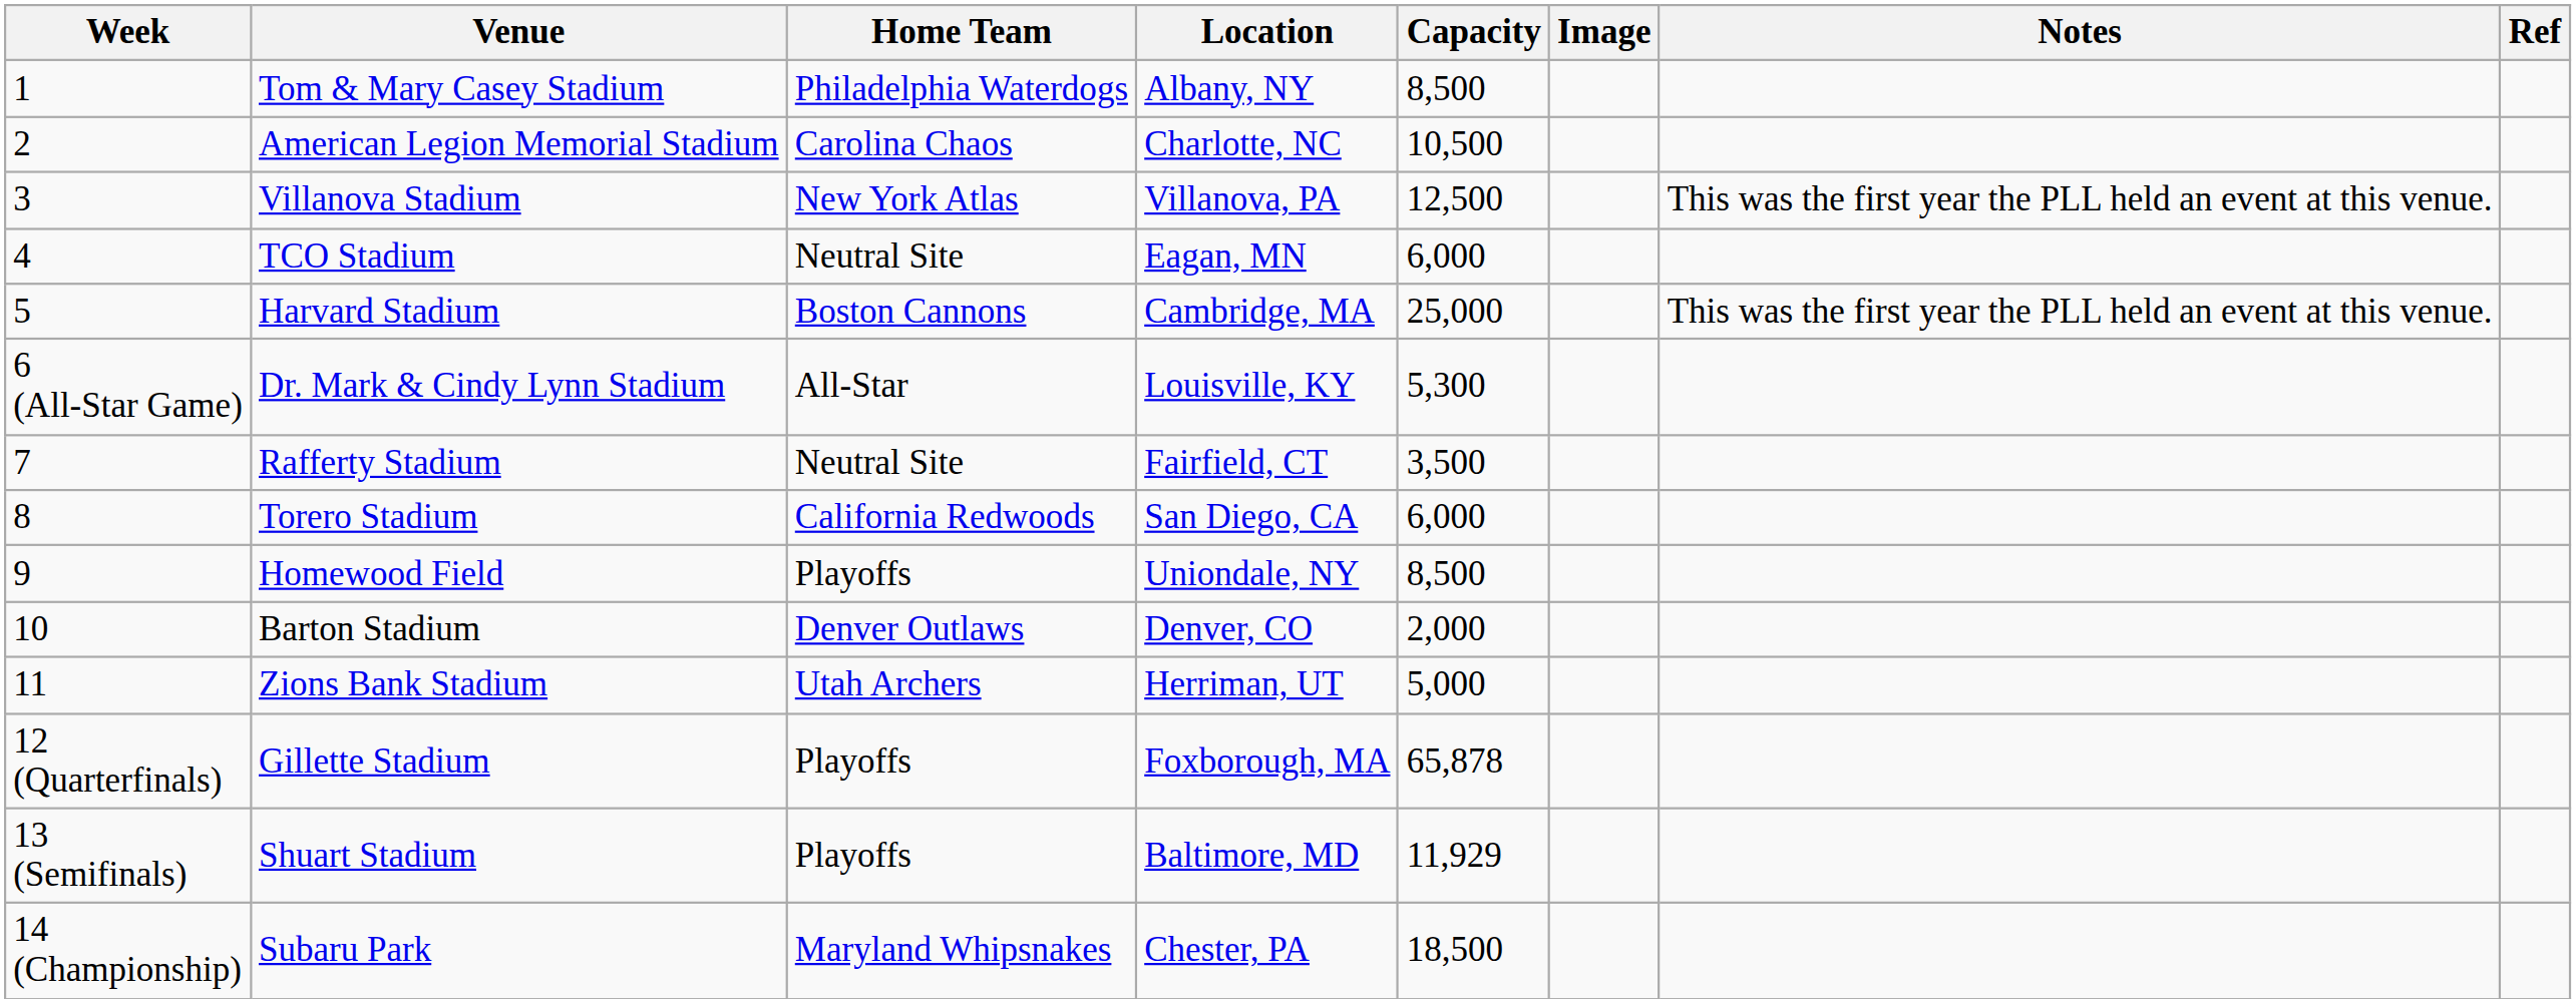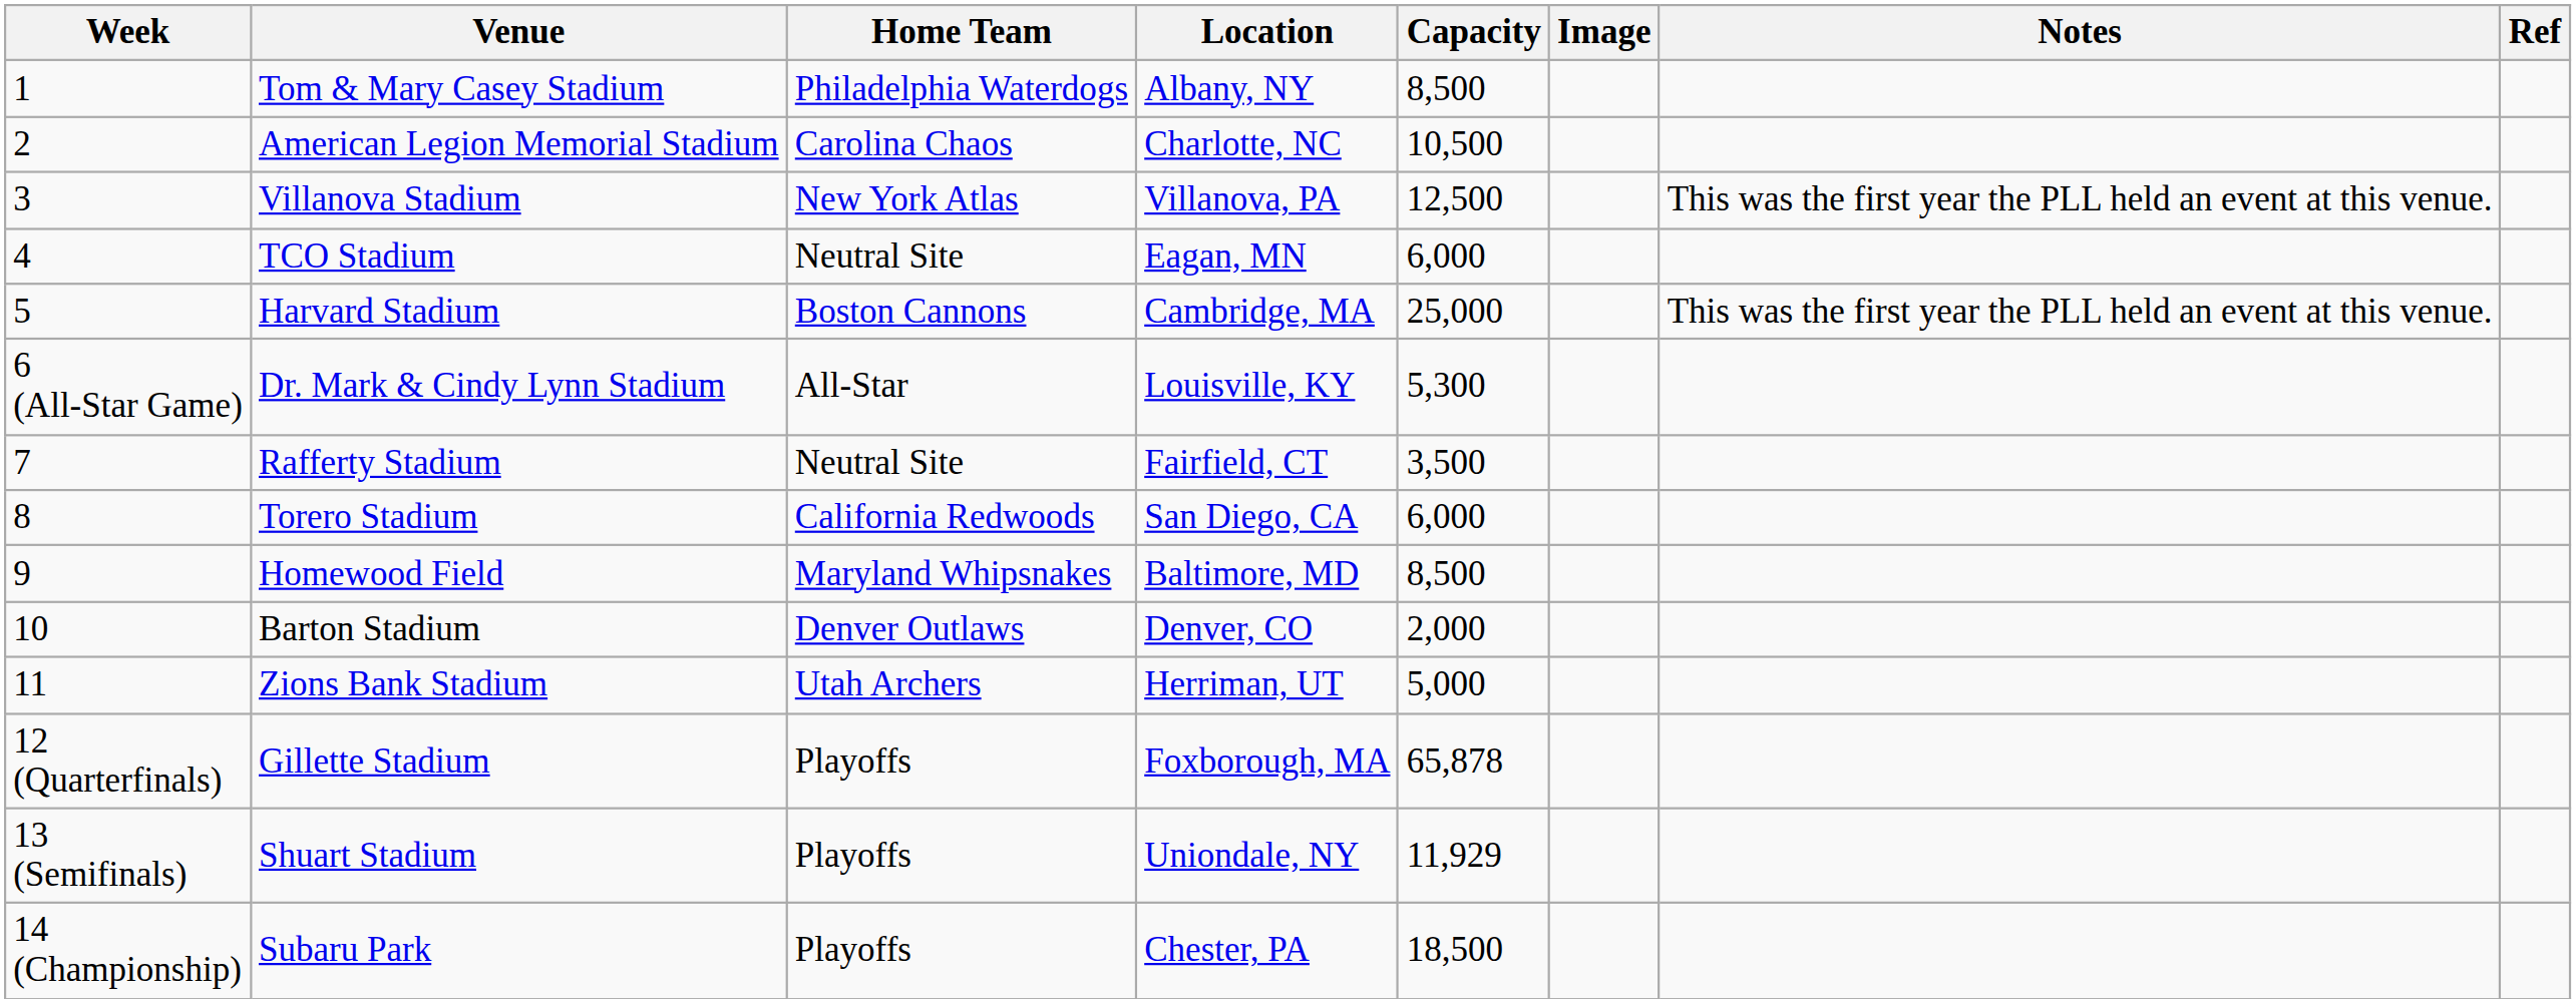Homewood Field | Home Team: Playoffs -> Maryland Whipsnakes
Homewood Field | Location: Uniondale, NY -> Baltimore, MD
Shuart Stadium | Location: Baltimore, MD -> Uniondale, NY
Subaru Park | Home Team: Maryland Whipsnakes -> Playoffs
